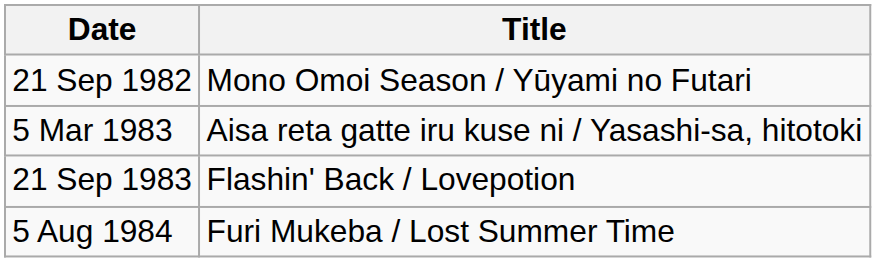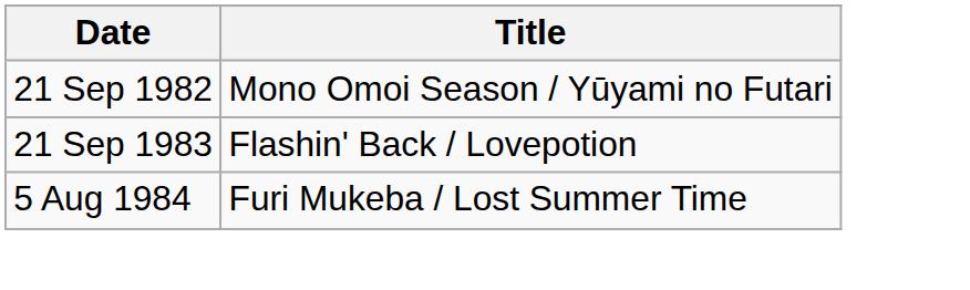- row: 5 Mar 1983 | Aisa reta gatte iru kuse ni / Yasashi-sa, hitotoki
